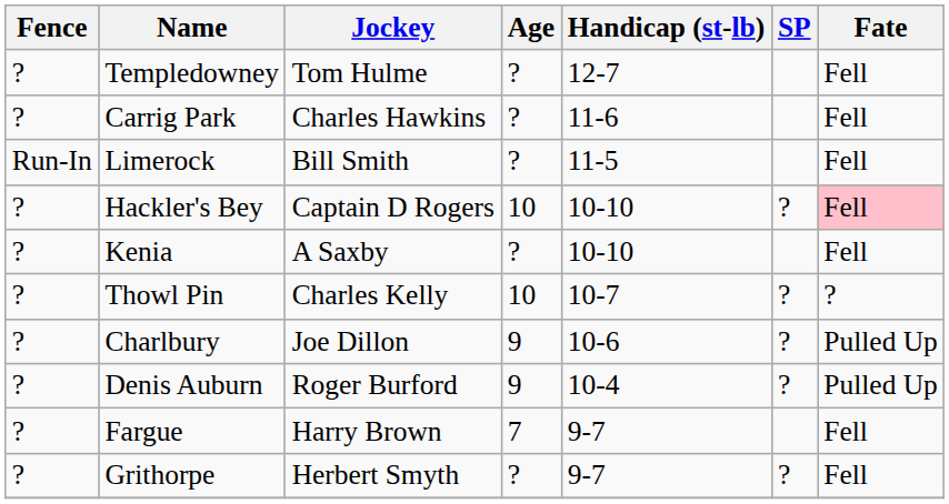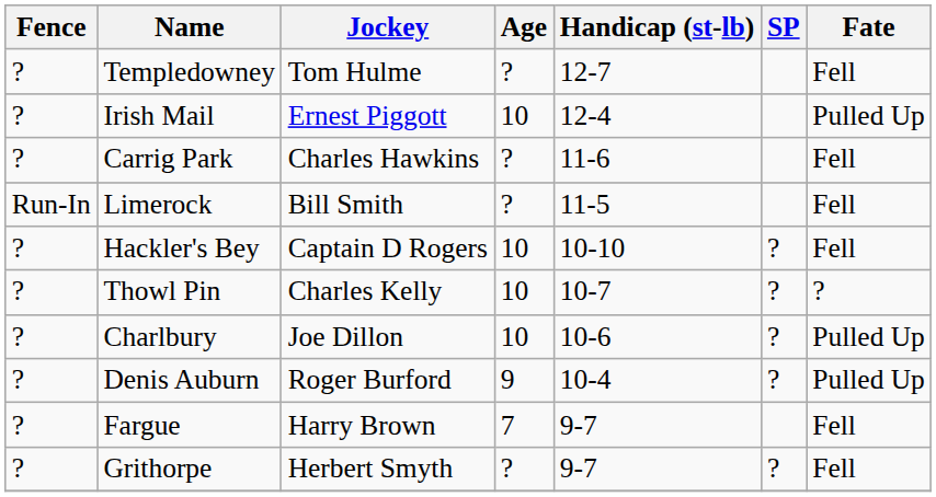+ row: ? | Irish Mail | Ernest Piggott | 10 | 12-4 | Pulled Up
Hackler's Bey | Fate: pink background -> no background
- row: ? | Kenia | A Saxby | ? | 10-10 | Fell
Charlbury | Age: 9 -> 10
